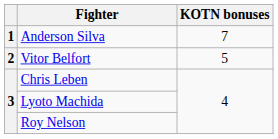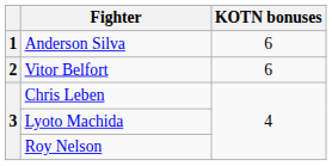Anderson Silva | KOTN bonuses: 7 -> 6
Vitor Belfort | KOTN bonuses: 5 -> 6
